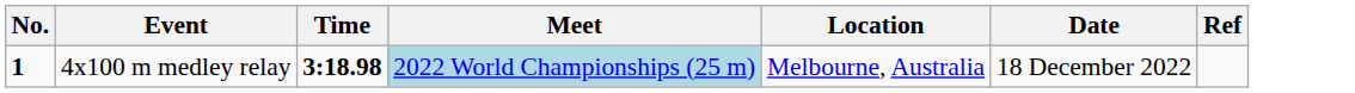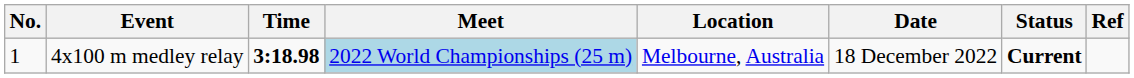+ column: Status | Current
4x100 m medley relay | No.: bold -> normal
